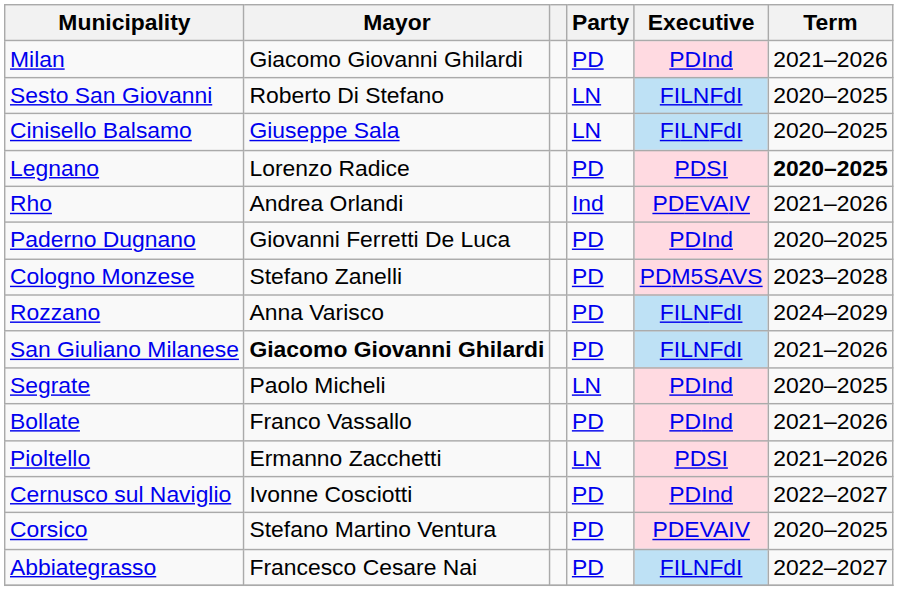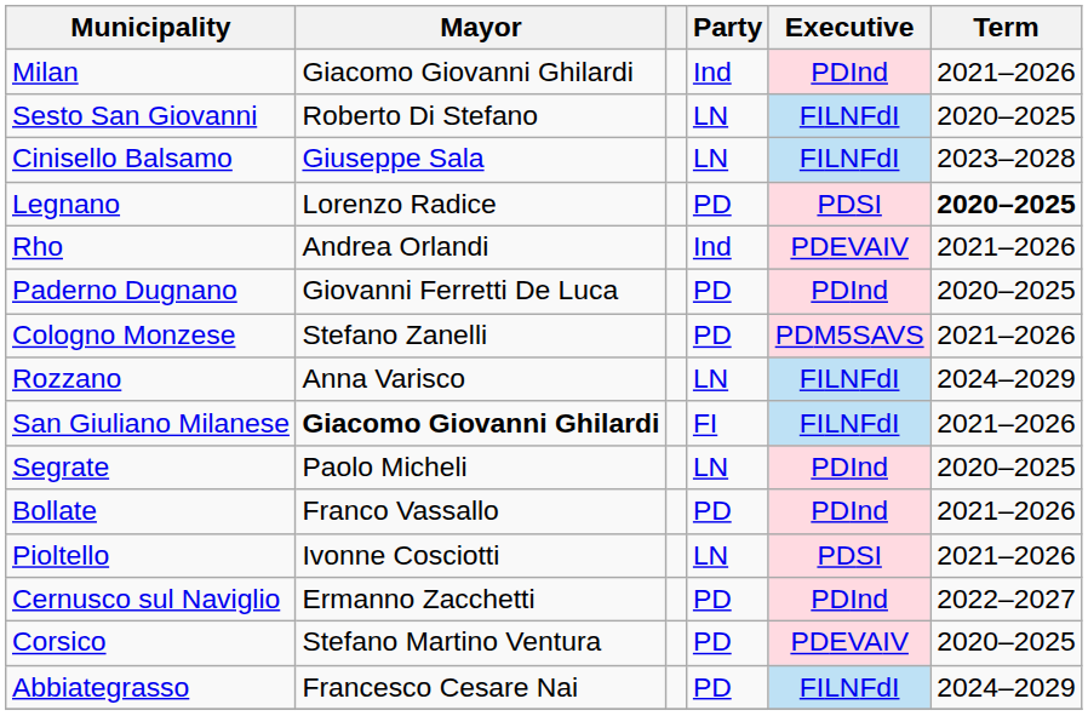Milan | Party: PD -> Ind
Cinisello Balsamo | Term: 2020–2025 -> 2023–2028
Cologno Monzese | Term: 2023–2028 -> 2021–2026
Rozzano | Party: PD -> LN
San Giuliano Milanese | Party: PD -> FI
Pioltello | Mayor: Ermanno Zacchetti -> Ivonne Cosciotti
Cernusco sul Naviglio | Mayor: Ivonne Cosciotti -> Ermanno Zacchetti
Abbiategrasso | Term: 2022–2027 -> 2024–2029
